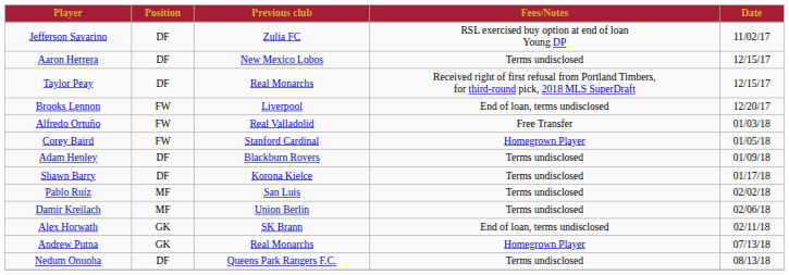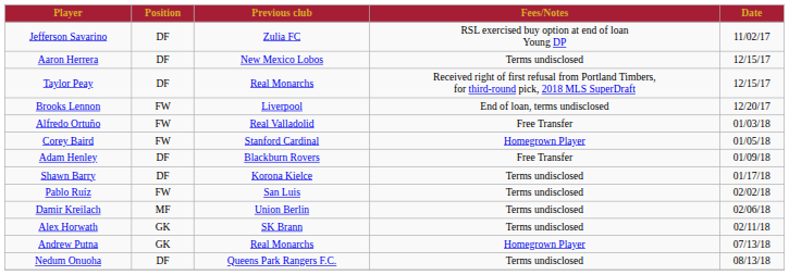Adam Henley | Fees/Notes: Terms undisclosed -> Free Transfer
Pablo Ruíz | Position: MF -> FW
Alex Horwath | Fees/Notes: End of loan, terms undisclosed -> Terms undisclosed
